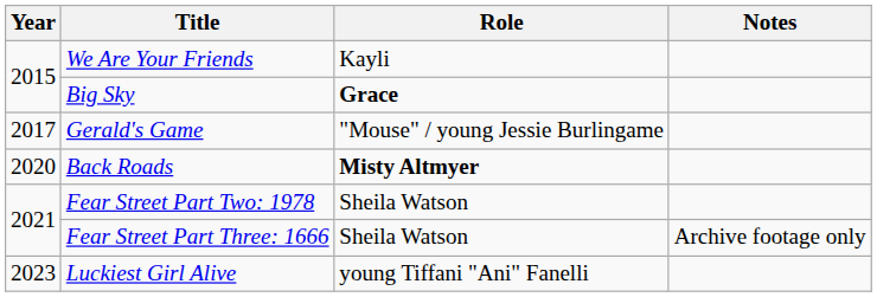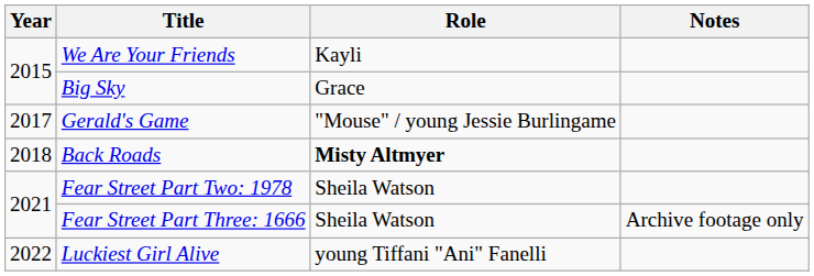Big Sky | Role: bold -> normal
Back Roads | Year: 2020 -> 2018
Luckiest Girl Alive | Year: 2023 -> 2022
